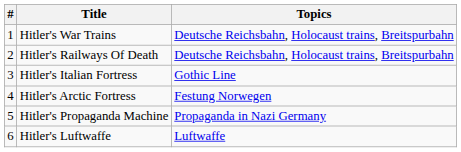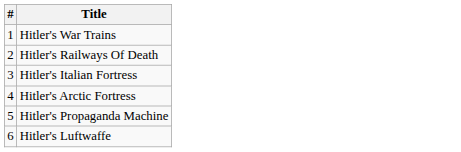- column: Topics | Deutsche Reichsbahn, Holocaust trains, Breitspurbahn | Deutsche Reichsbahn, Holocaust trains, Breitspurbahn | Gothic Line | Festung Norwegen | Propaganda in Nazi Germany | Luftwaffe
